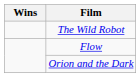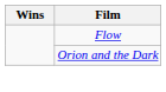- row: The Wild Robot
